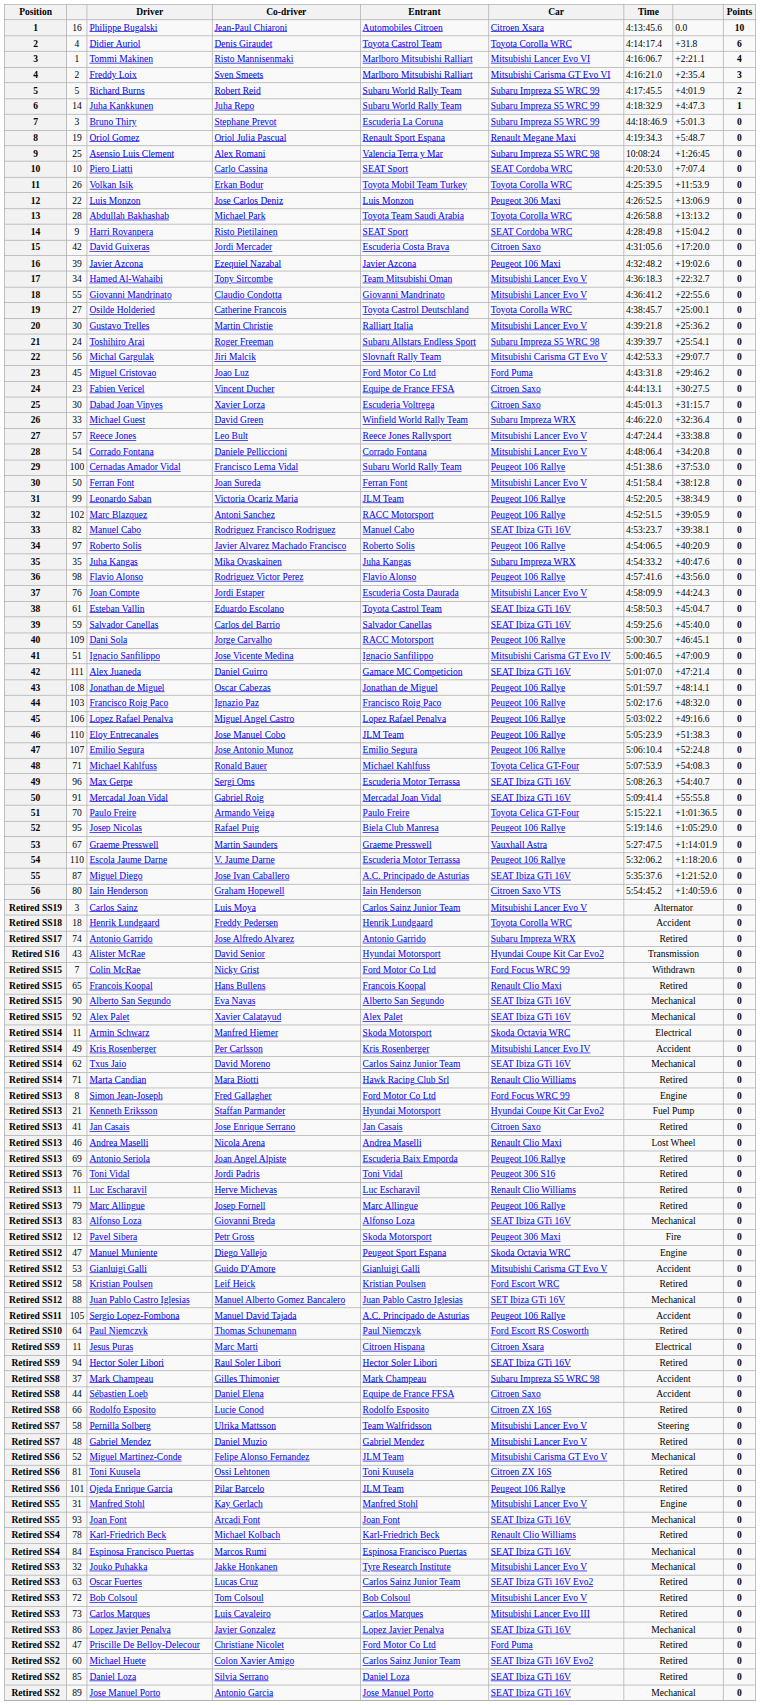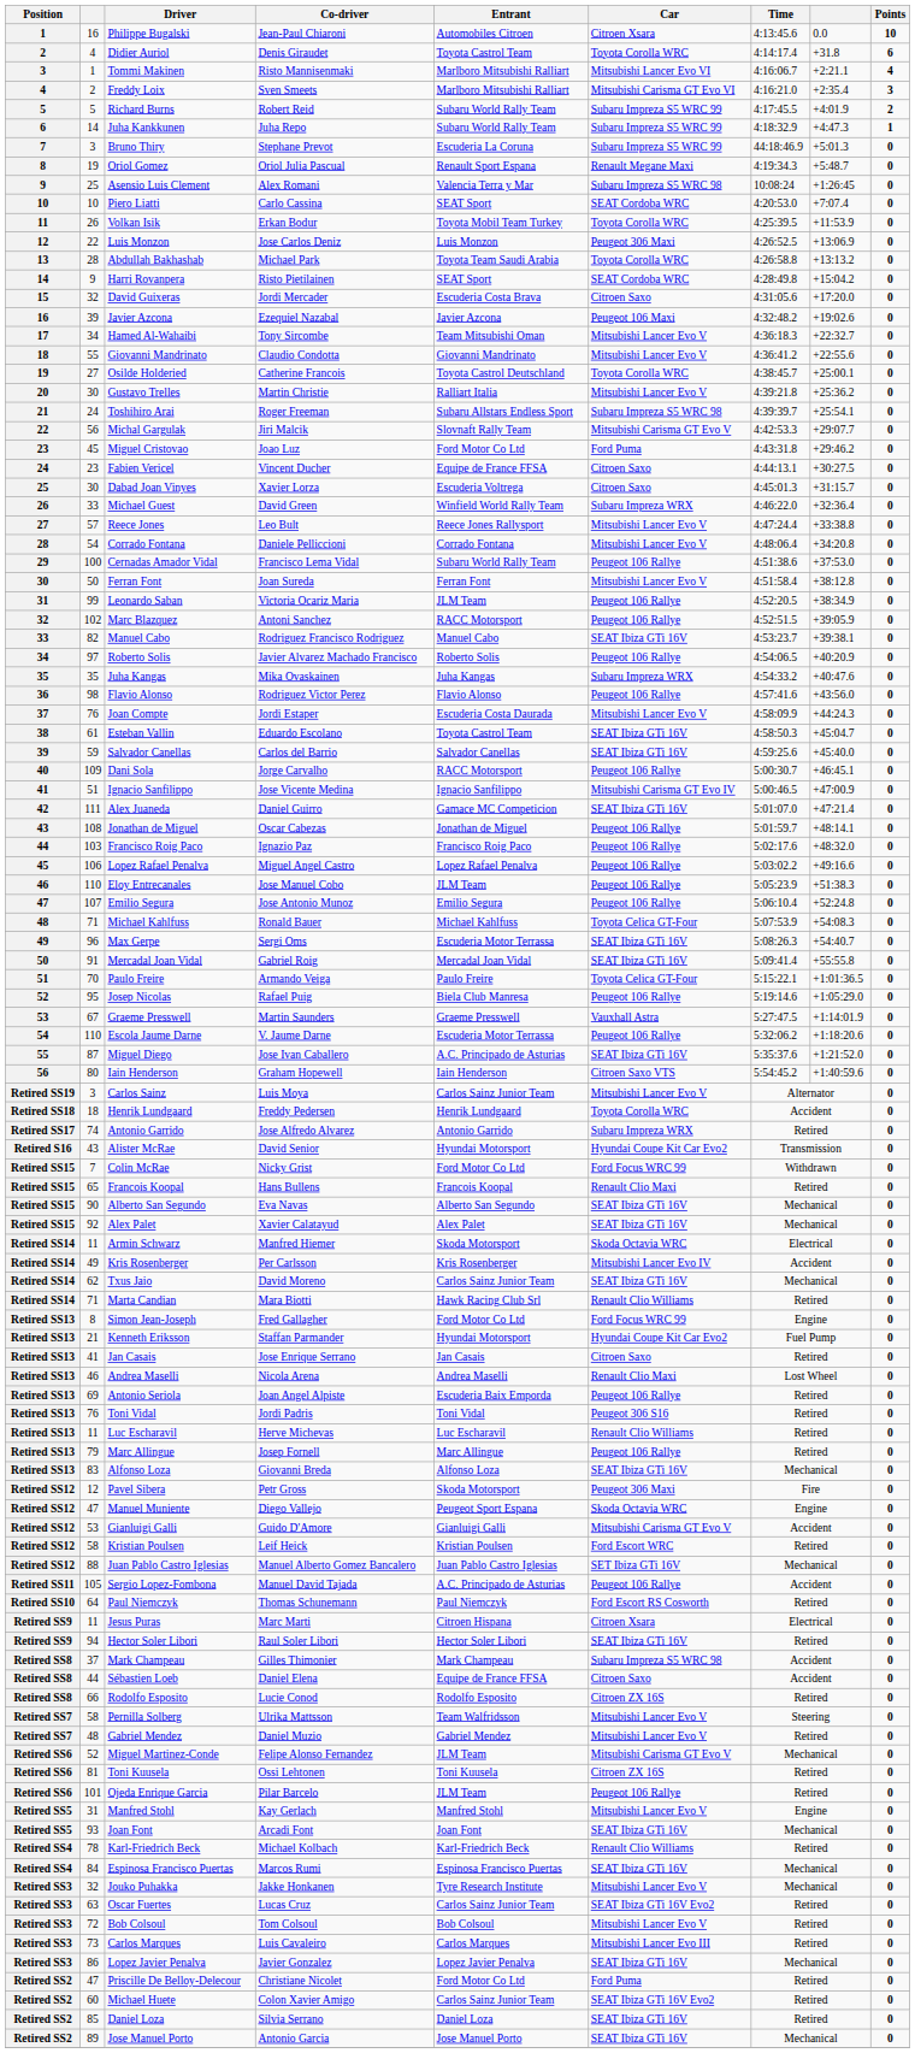David Guixeras | column 2: 42 -> 32
